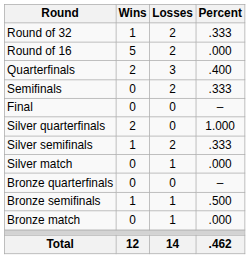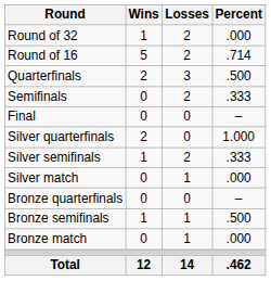Round of 32 | Percent: .333 -> .000
Round of 16 | Percent: .000 -> .714
Quarterfinals | Percent: .400 -> .500
